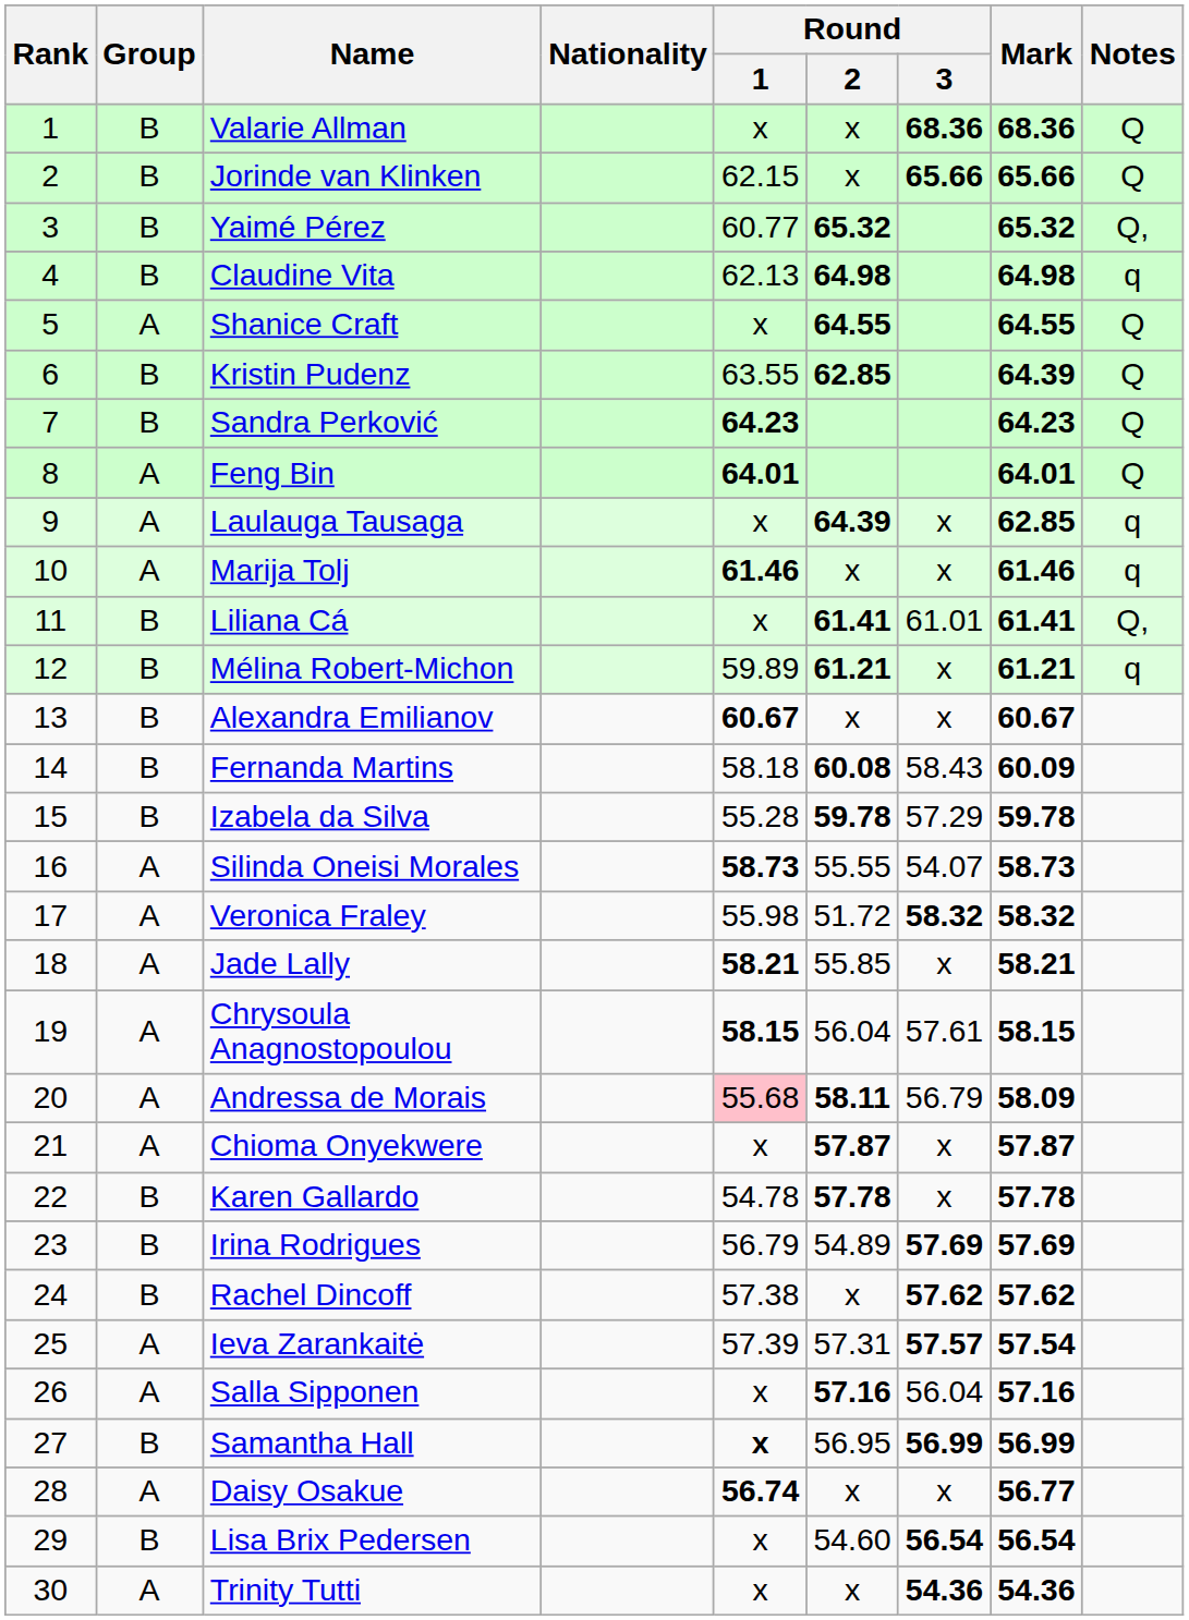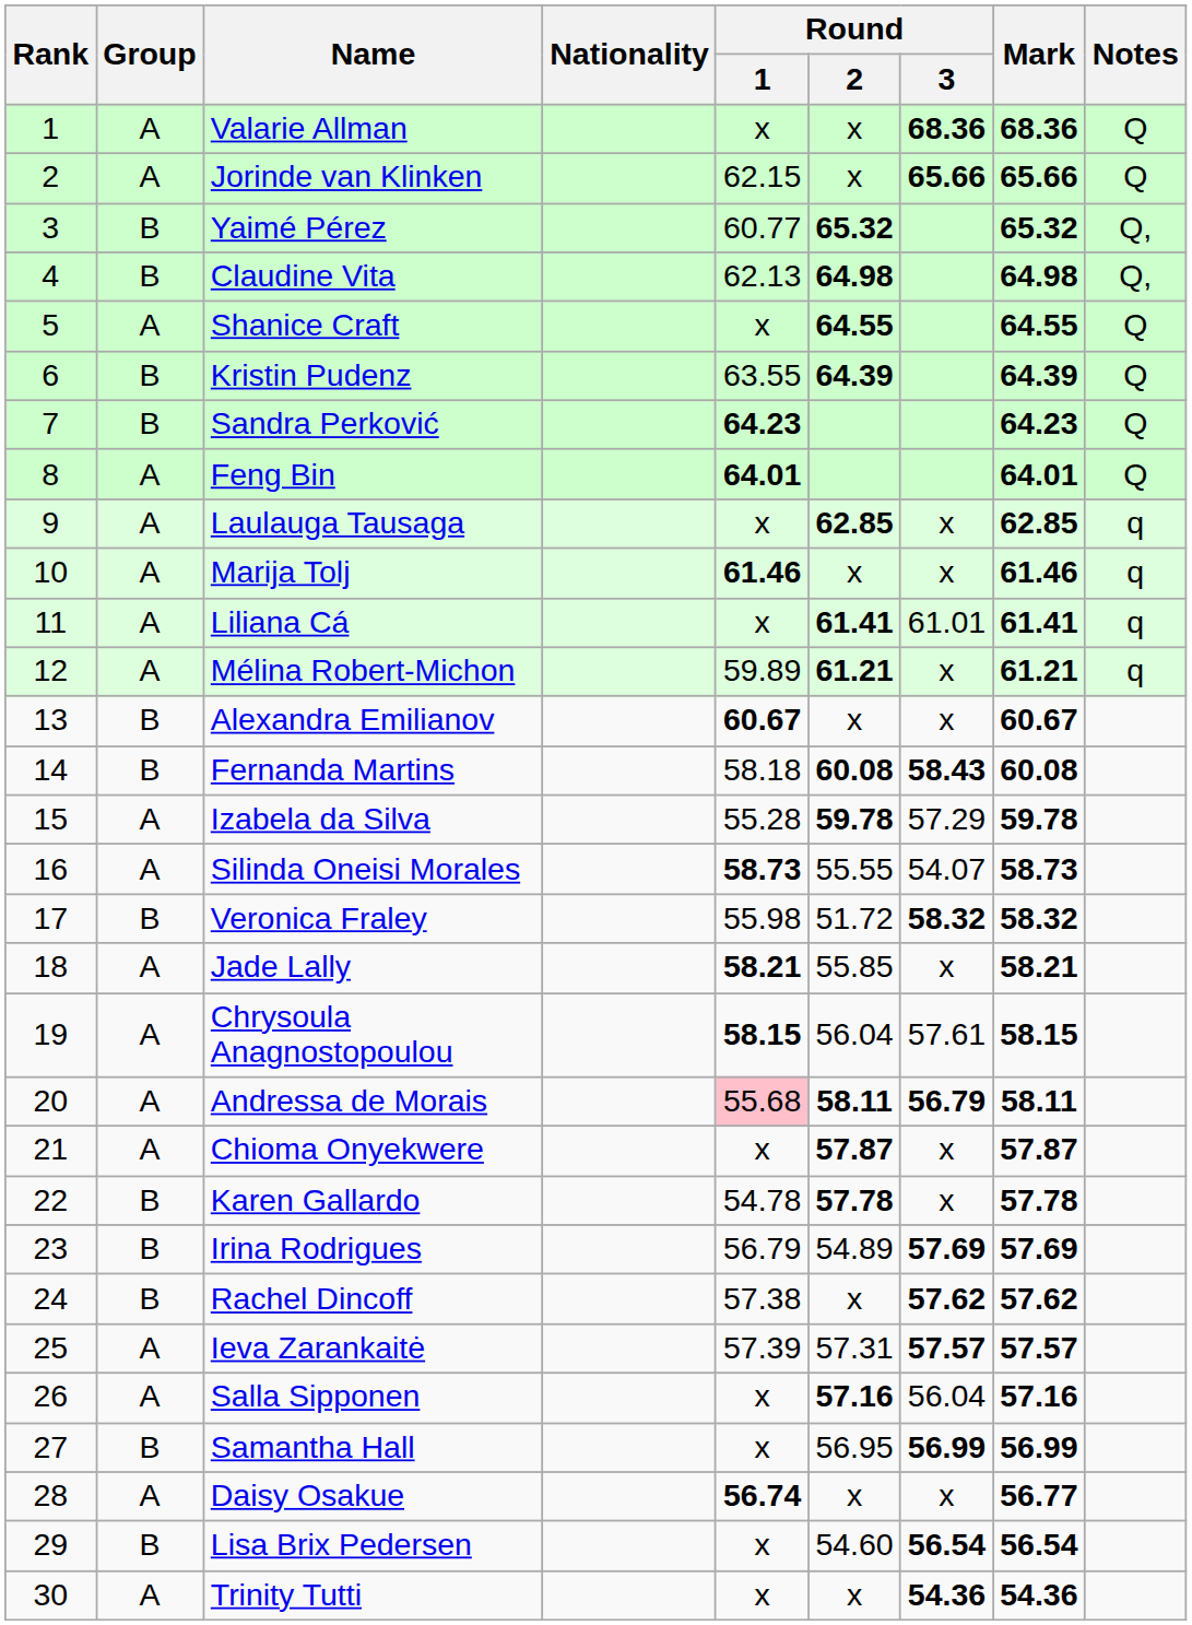Valarie Allman | Group: B -> A
Jorinde van Klinken | Group: B -> A
Claudine Vita | Notes: q -> Q,
Kristin Pudenz | Round / 2: 62.85 -> 64.39
Laulauga Tausaga | Round / 2: 64.39 -> 62.85
Liliana Cá | Group: B -> A
Liliana Cá | Notes: Q, -> q
Mélina Robert-Michon | Group: B -> A
Fernanda Martins | Round / 3: normal -> bold
Fernanda Martins | Mark: 60.09 -> 60.08
Izabela da Silva | Group: B -> A
Veronica Fraley | Group: A -> B
Andressa de Morais | Round / 3: normal -> bold
Andressa de Morais | Mark: 58.09 -> 58.11
Ieva Zarankaitė | Mark: 57.54 -> 57.57
Samantha Hall | Round / 1: bold -> normal
